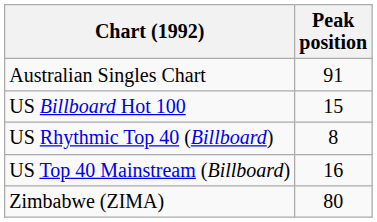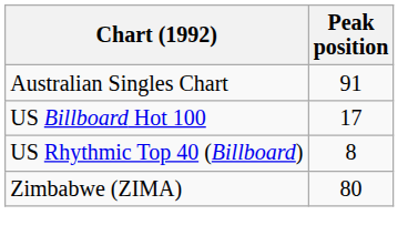US Billboard Hot 100 | Peak position: 15 -> 17
- row: US Top 40 Mainstream (Billboard) | 16
